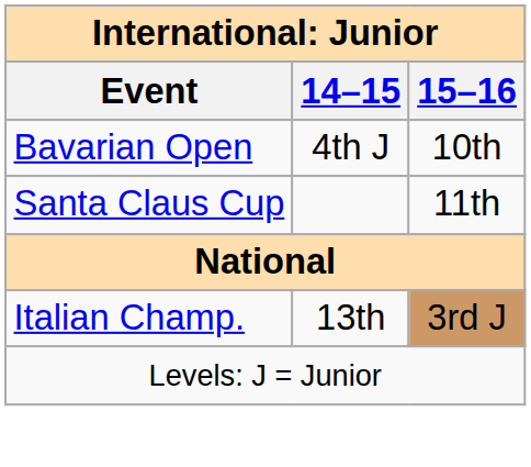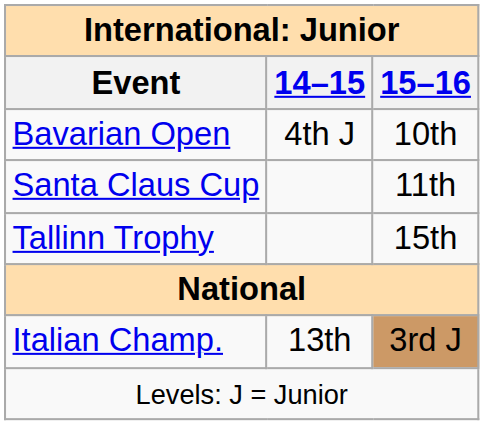+ row: Tallinn Trophy | 15th
